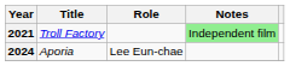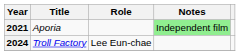2021 | Title: Troll Factory -> Aporia
2024 | Title: Aporia -> Troll Factory
